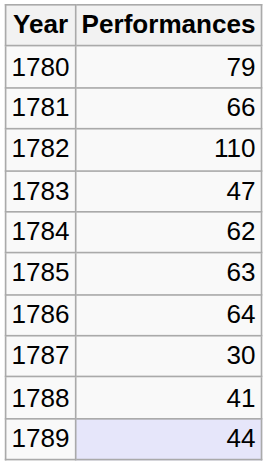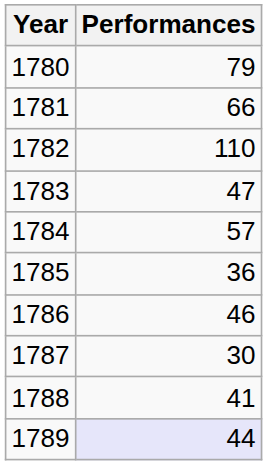1784 | Performances: 62 -> 57
1785 | Performances: 63 -> 36
1786 | Performances: 64 -> 46
